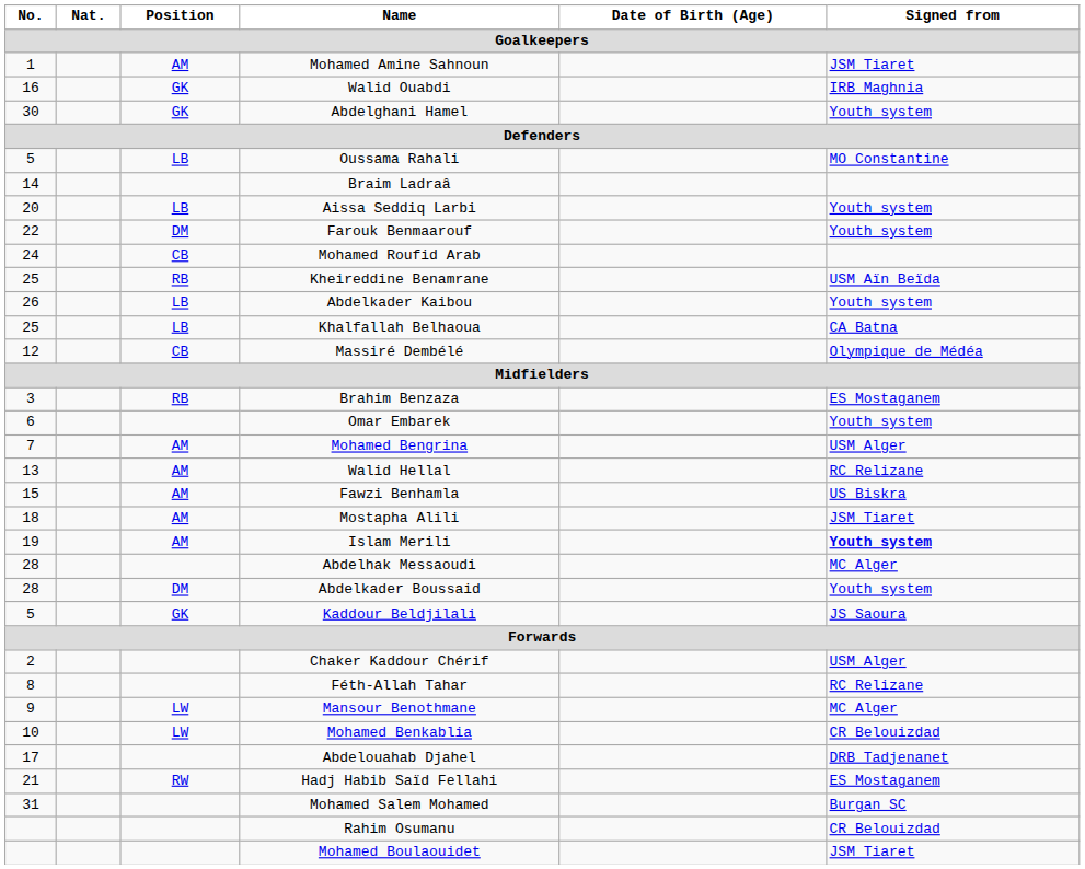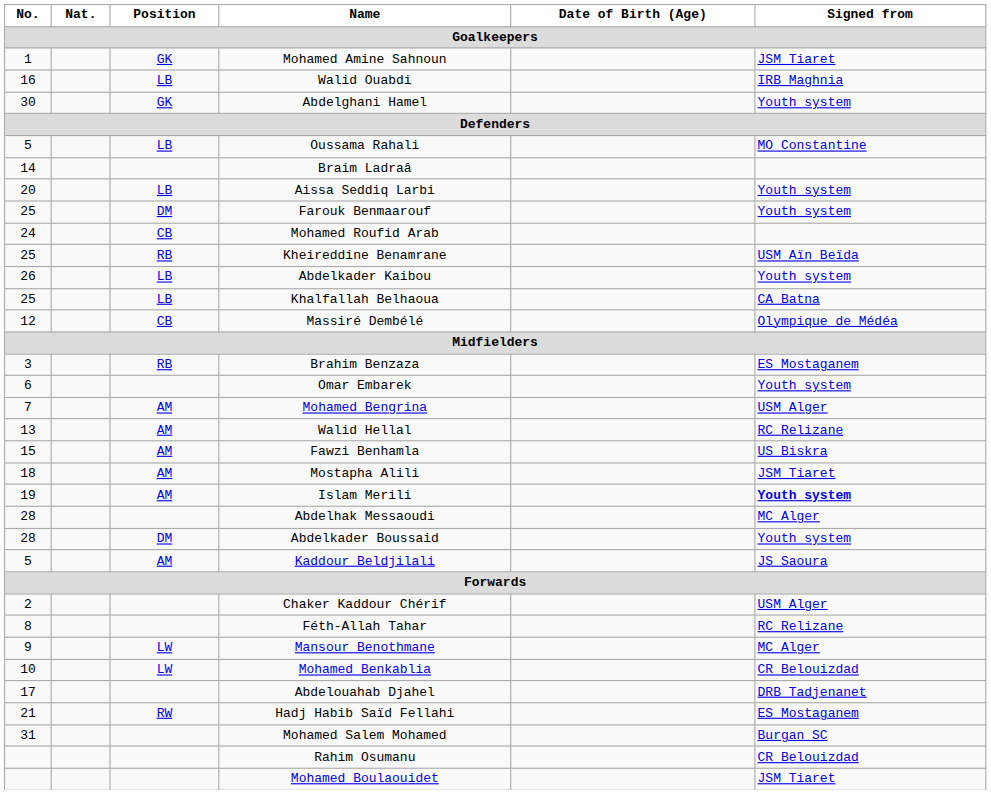Mohamed Amine Sahnoun | Position: AM -> GK
Walid Ouabdi | Position: GK -> LB
Farouk Benmaarouf | No.: 22 -> 25
Kaddour Beldjilali | Position: GK -> AM
